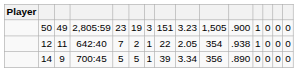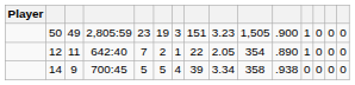12 | column 11: .938 -> .890
14 | column 7: 1 -> 4
14 | column 10: 356 -> 358
14 | column 11: .890 -> .938
